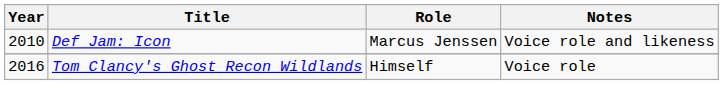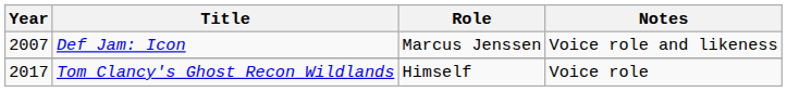Def Jam: Icon | Year: 2010 -> 2007
Tom Clancy's Ghost Recon Wildlands | Year: 2016 -> 2017
